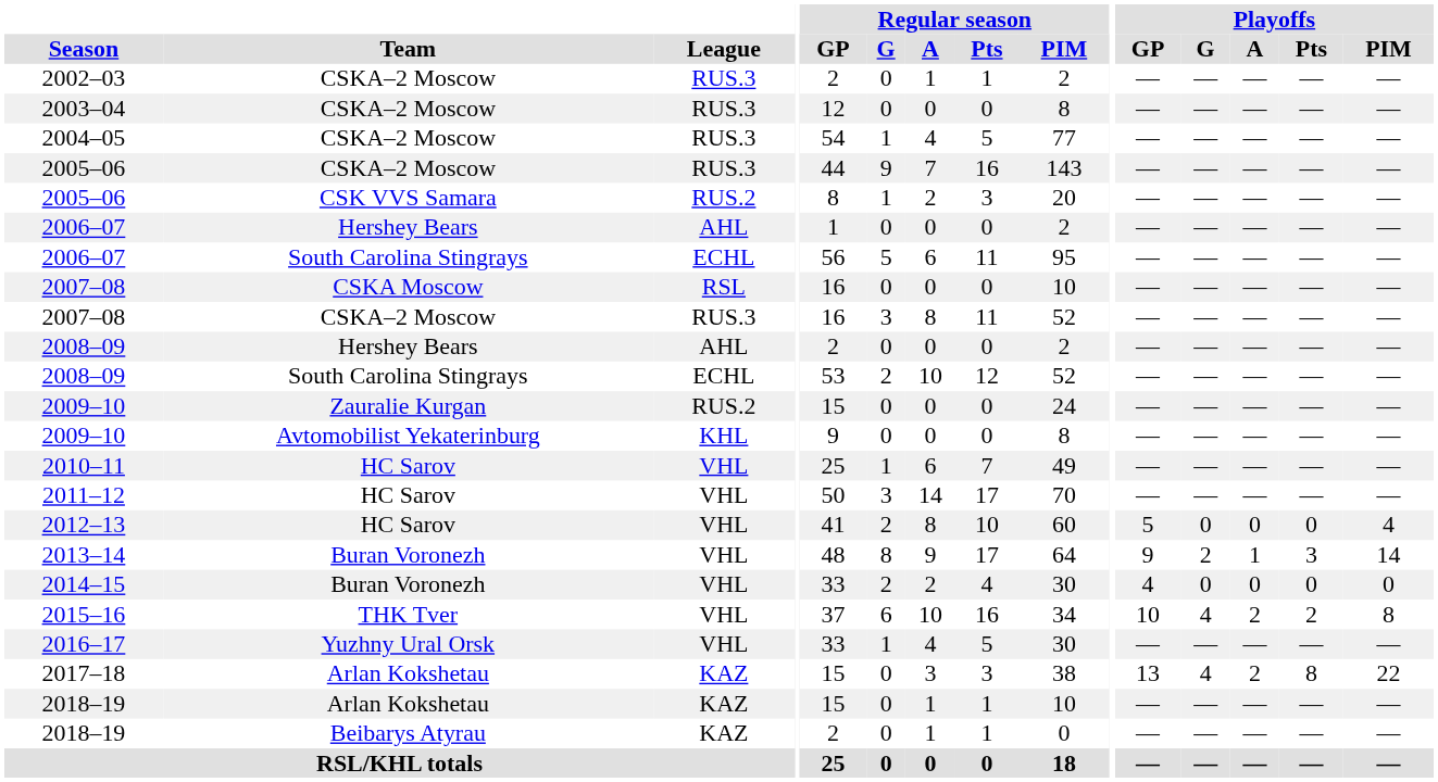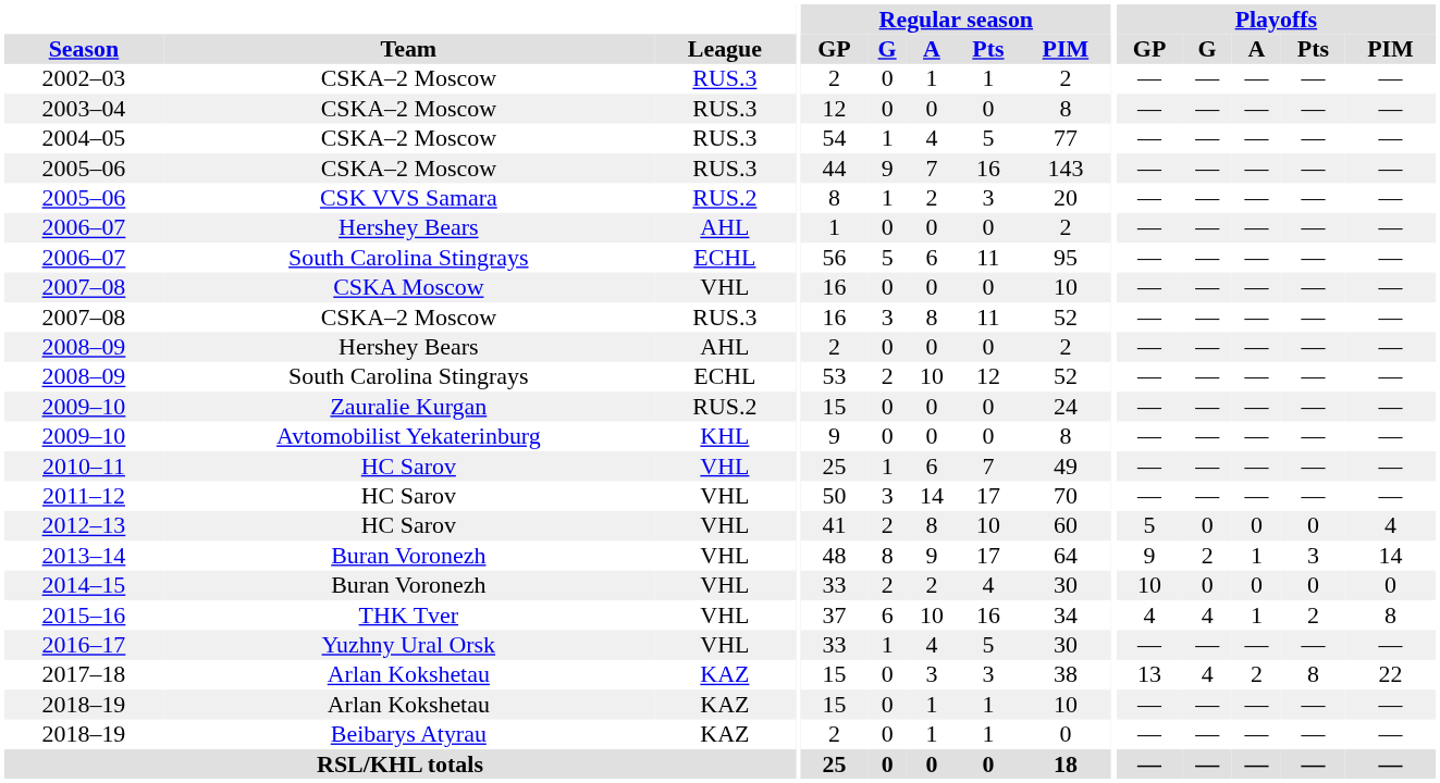2007–08 / CSKA Moscow | League: RSL -> VHL
2014–15 | Playoffs / GP: 4 -> 10
2015–16 | Playoffs / GP: 10 -> 4
2015–16 | Playoffs / A: 2 -> 1
